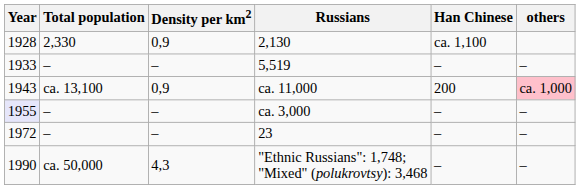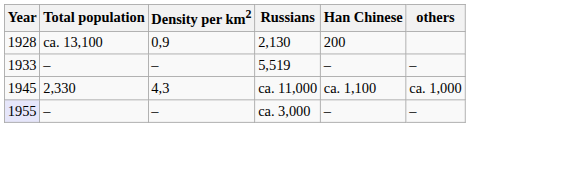2,130 | Total population: 2,330 -> ca. 13,100
2,130 | Han Chinese: ca. 1,100 -> 200
ca. 11,000 | Year: 1943 -> 1945
ca. 11,000 | Total population: ca. 13,100 -> 2,330
ca. 11,000 | Density per km2: 0,9 -> 4,3
ca. 11,000 | Han Chinese: 200 -> ca. 1,100
ca. 11,000 | others: pink background -> no background
- row: 1972 | – | – | 23 | – | –
- row: 1990 | ca. 50,000 | 4,3 | "Ethnic Russians": 1,748; "Mixed" (polukrovtsy): 3,468 | – | –
